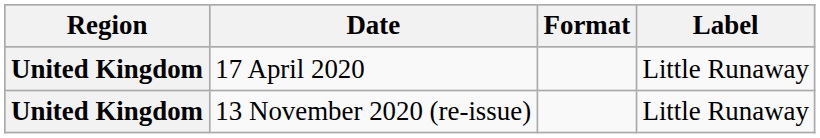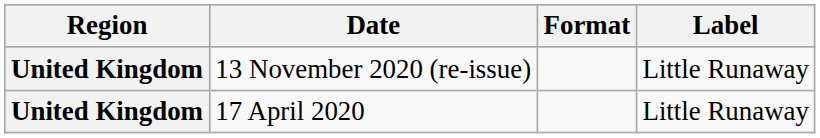rows swapped: 17 April 2020 <-> 13 November 2020 (re-issue)
